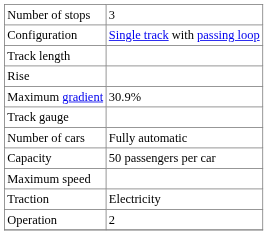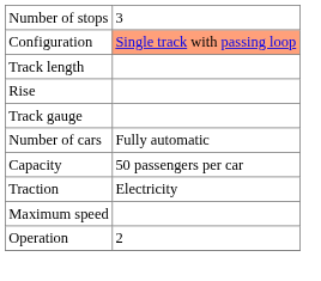Configuration | column 2: no background -> lightsalmon background
- row: Maximum gradient | 30.9%
rows swapped: Maximum speed <-> Traction
